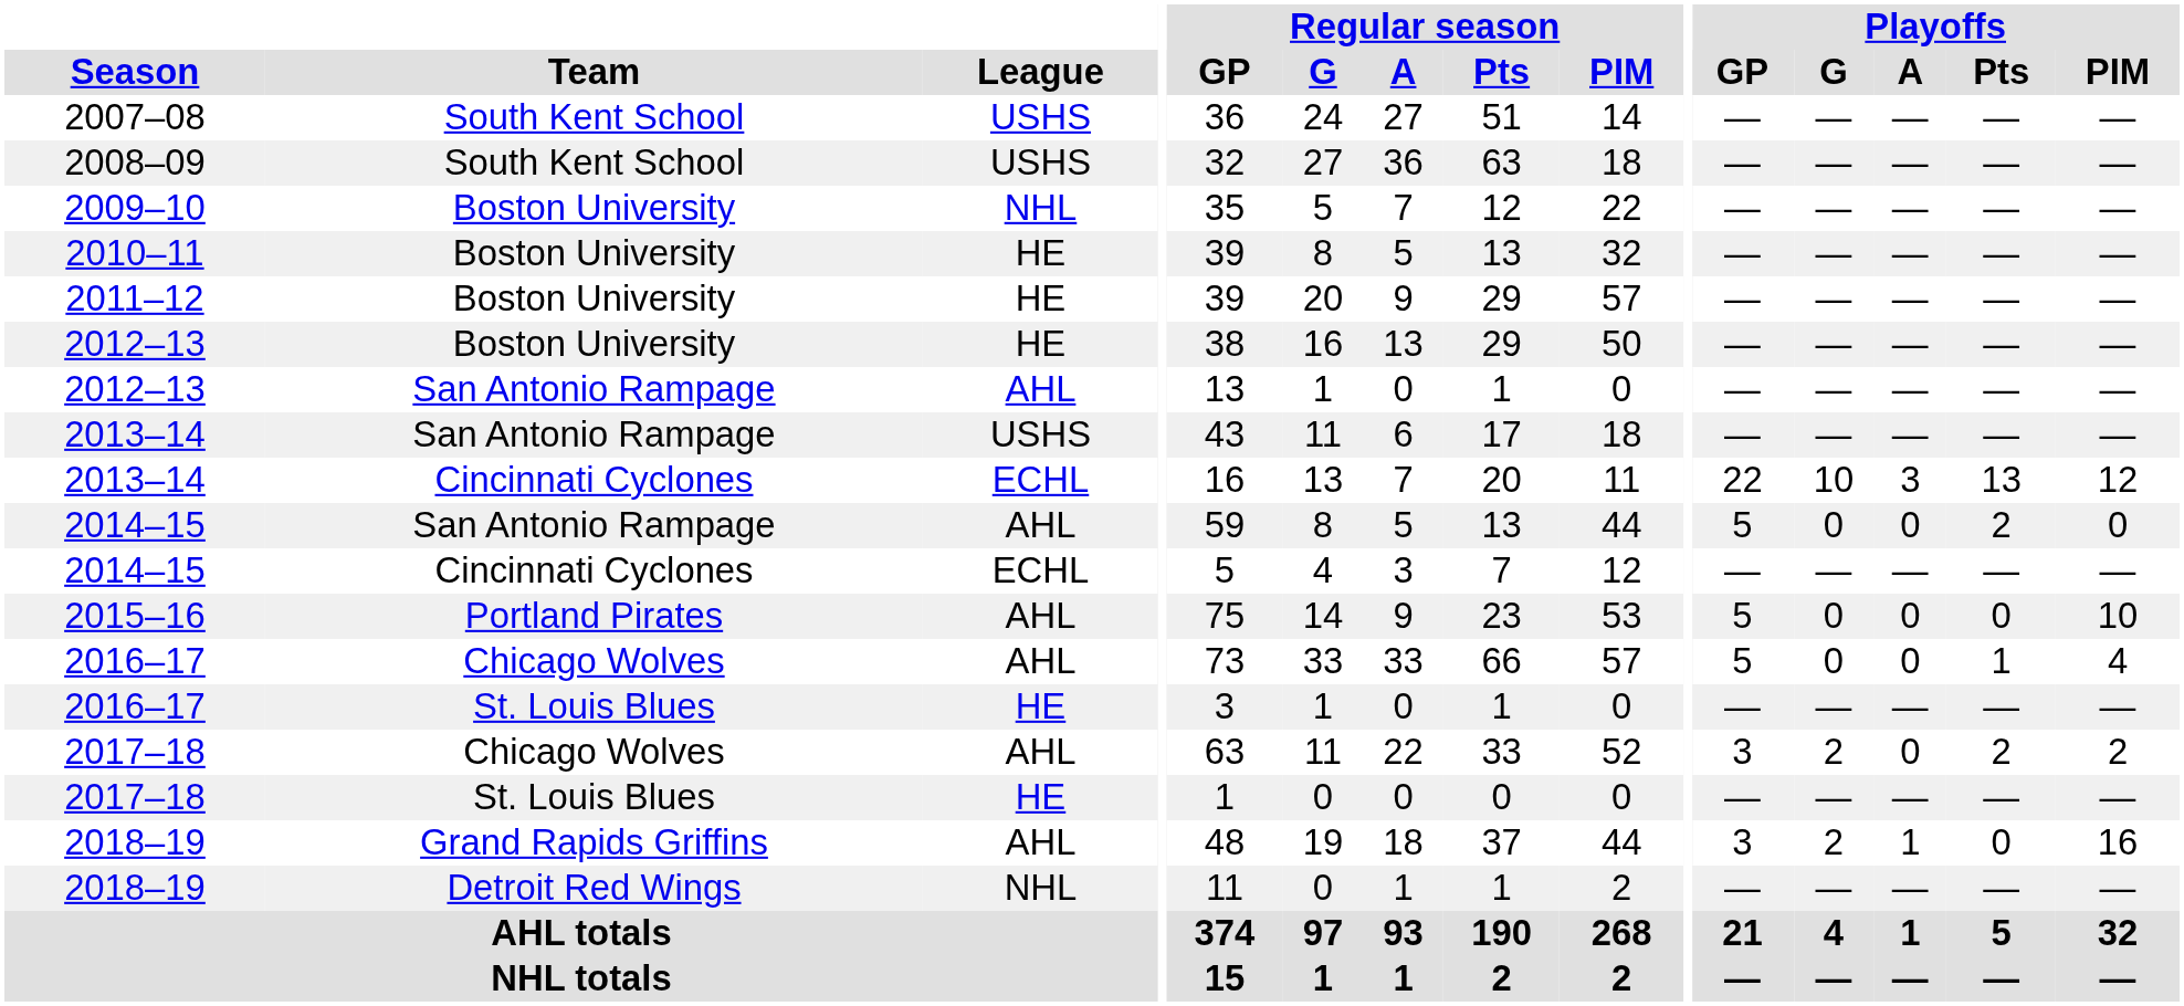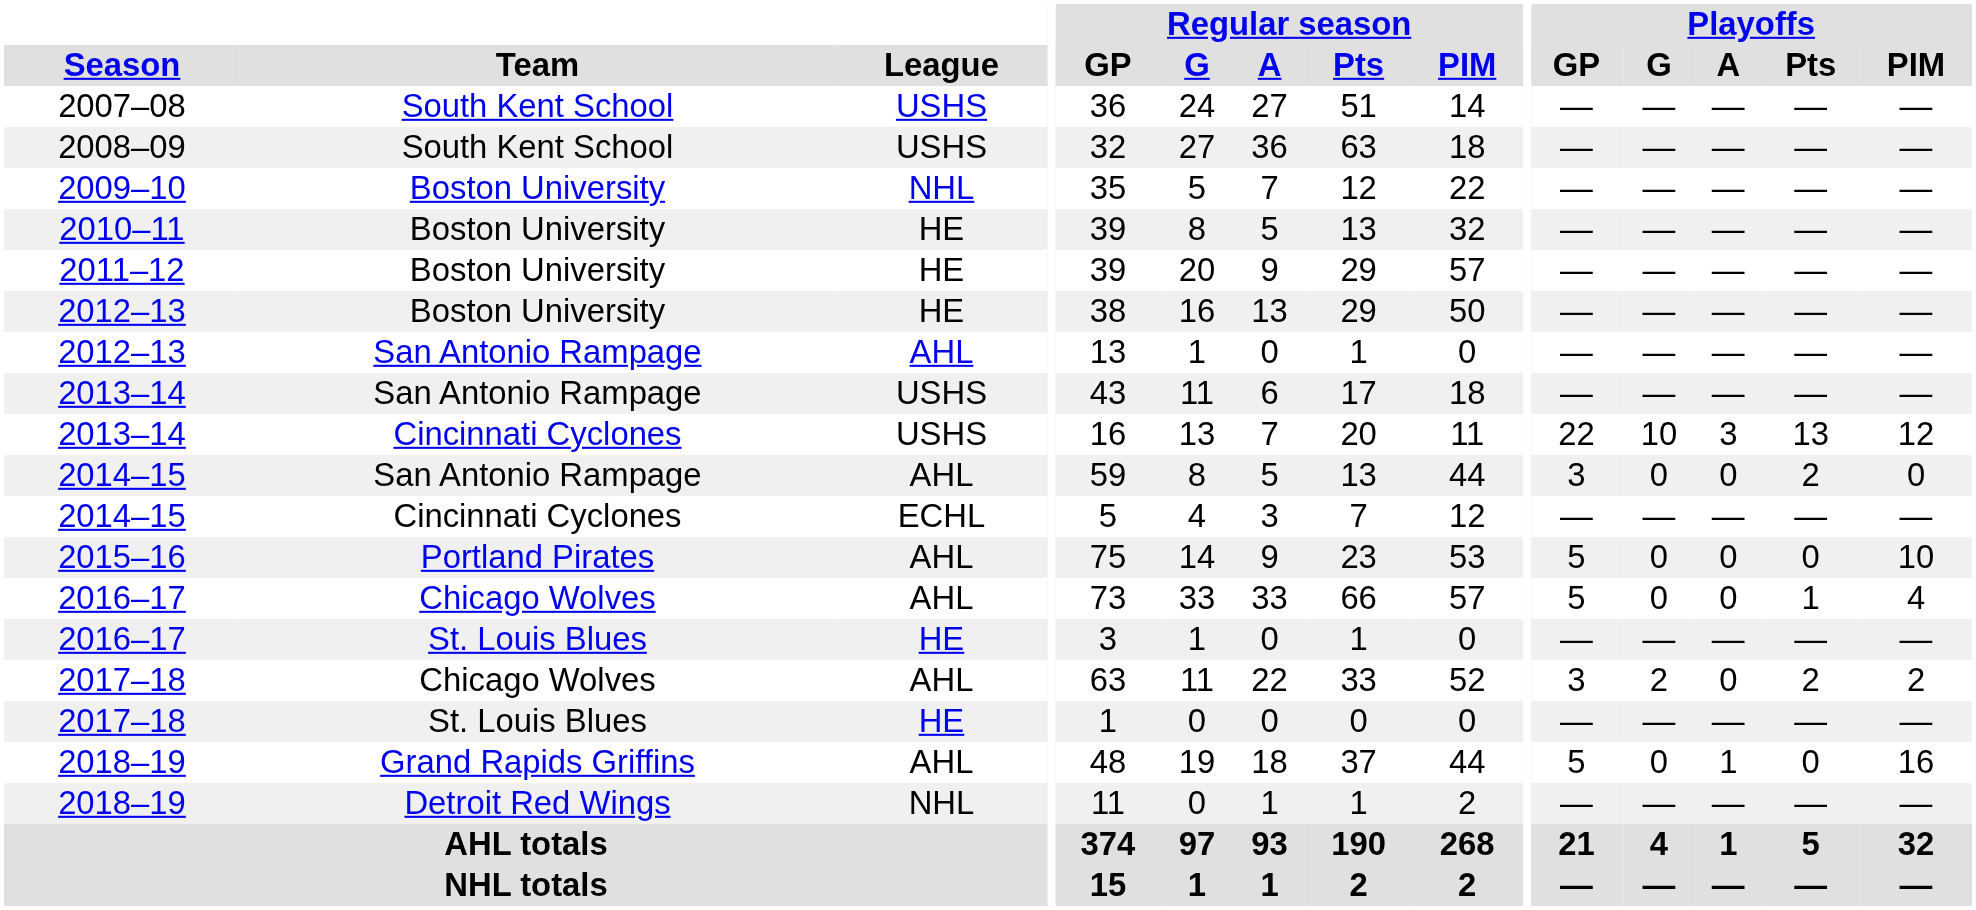2013–14 / Cincinnati Cyclones | League: ECHL -> USHS
2014–15 / San Antonio Rampage | Playoffs / GP: 5 -> 3
2018–19 / Grand Rapids Griffins | Playoffs / GP: 3 -> 5
2018–19 / Grand Rapids Griffins | Playoffs / G: 2 -> 0
